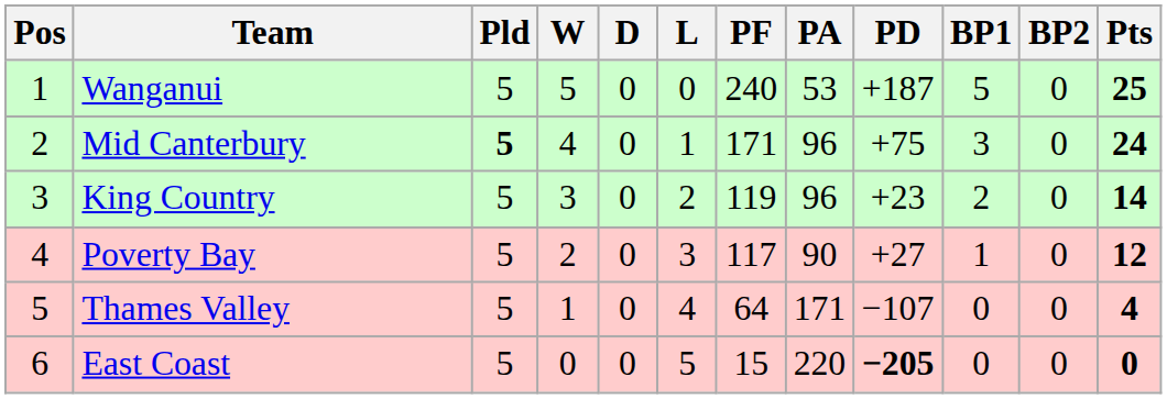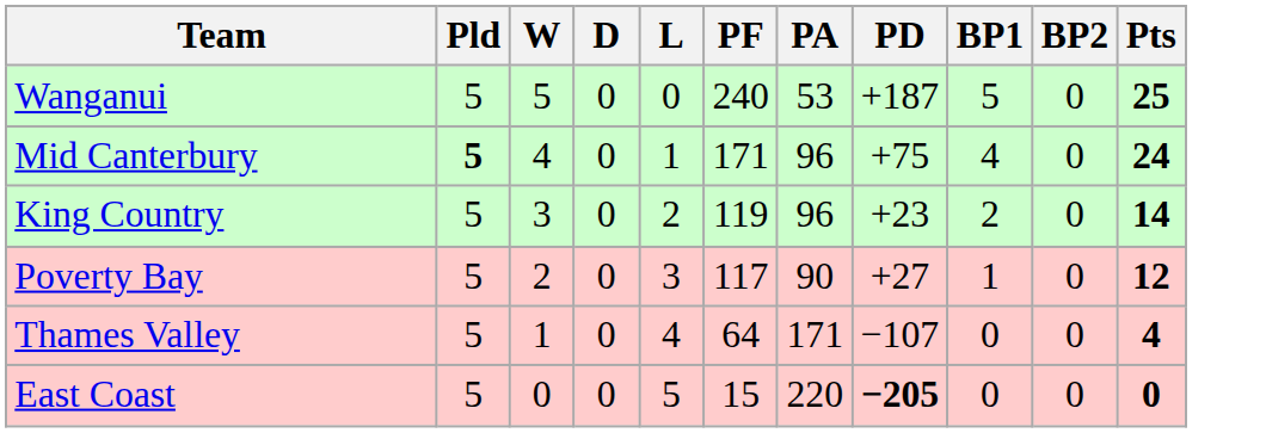- column: Pos | 1 | 2 | 3 | 4 | 5 | 6
Mid Canterbury | BP1: 3 -> 4
